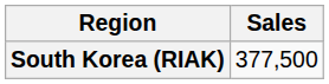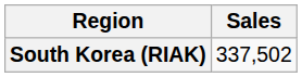South Korea (RIAK) | Sales: 377,500 -> 337,502
